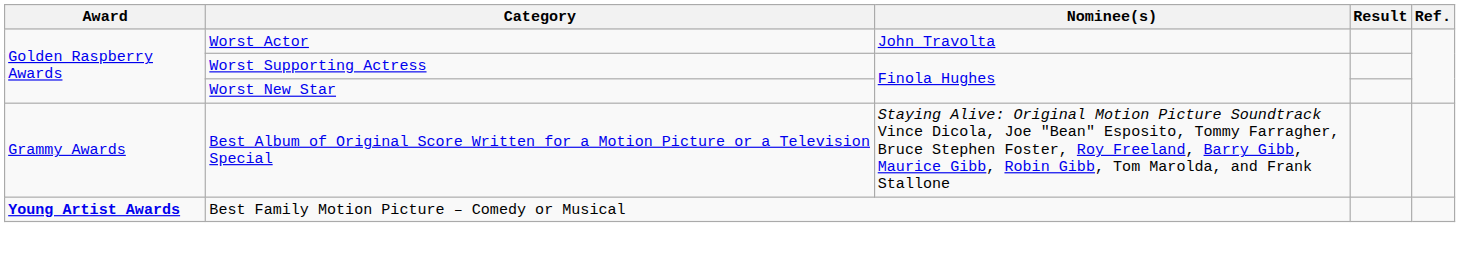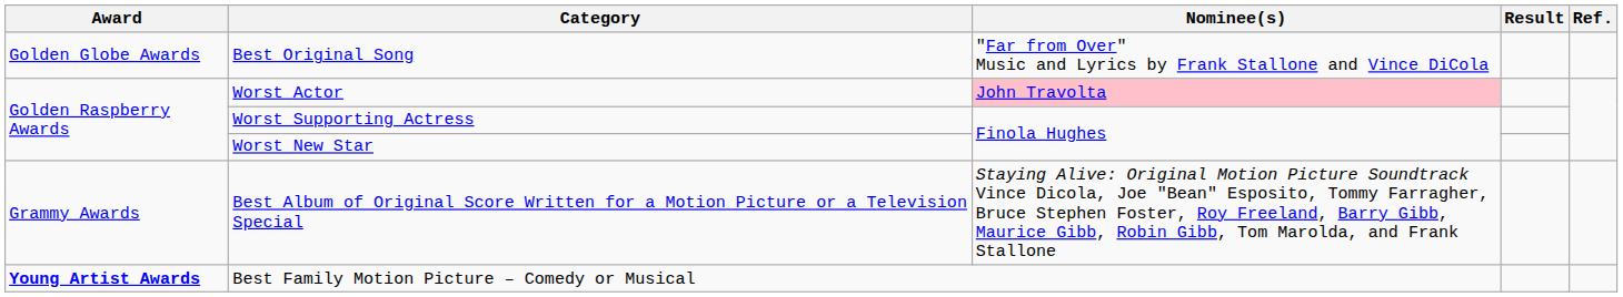+ row: Golden Globe Awards | Best Original Song | "Far from Over" Music and Lyrics by Frank Stallone and Vince DiCola
Worst Actor | Nominee(s): no background -> pink background
